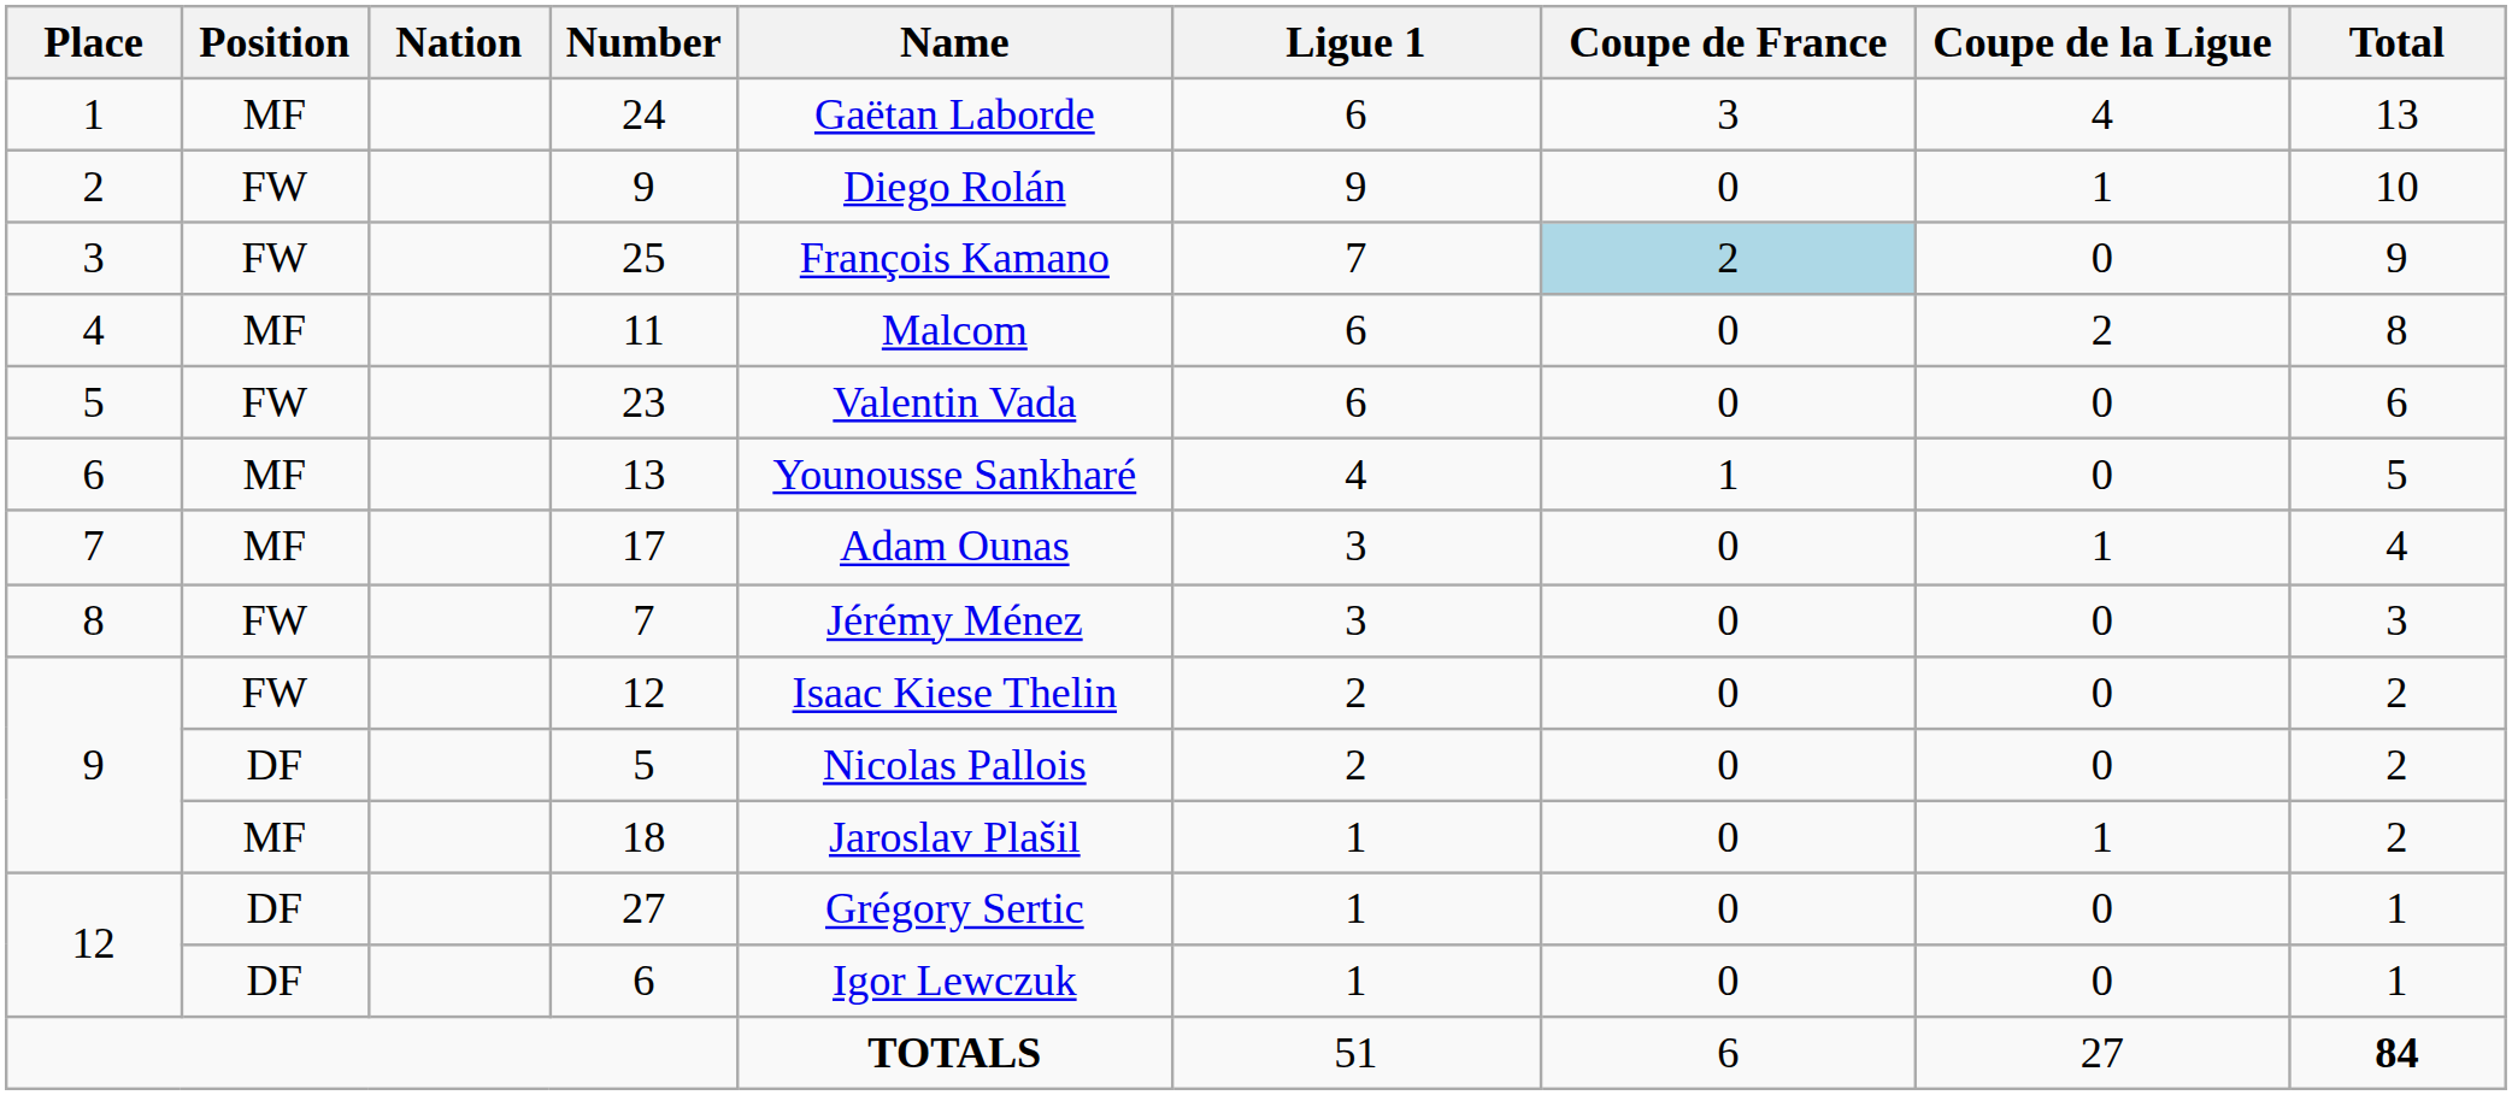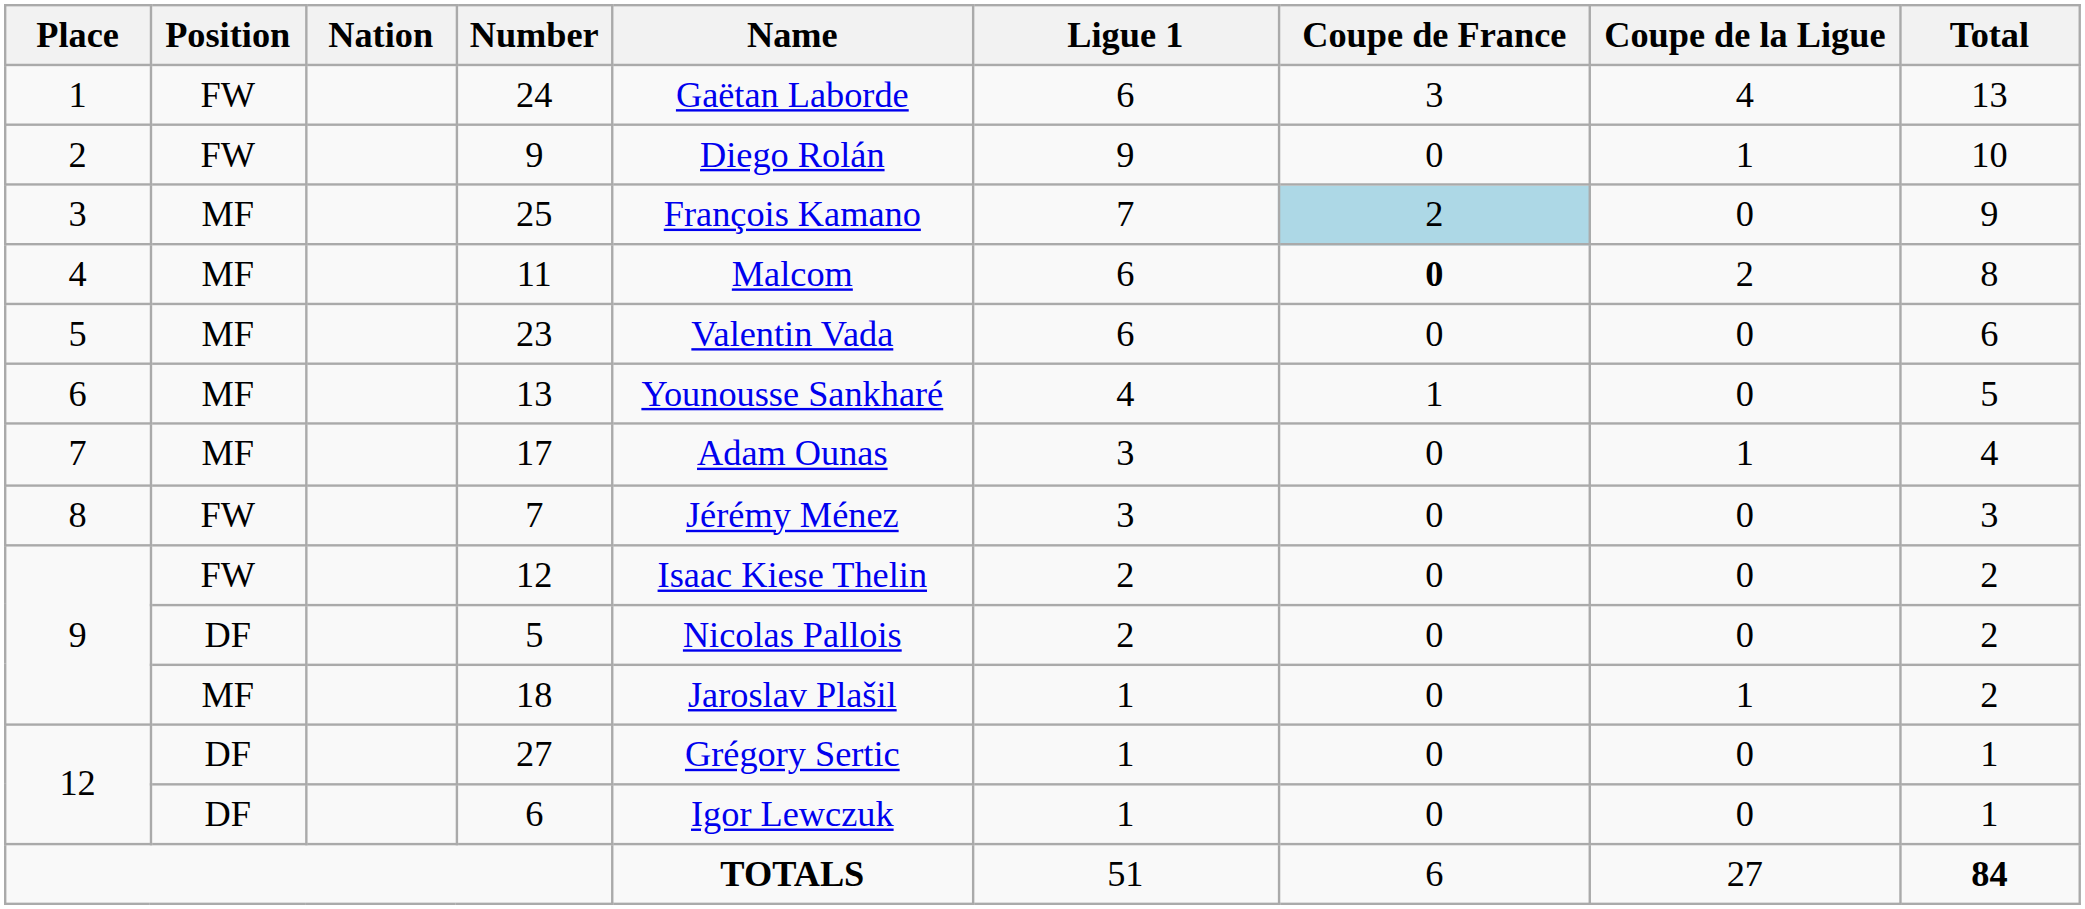24 | Position: MF -> FW
25 | Position: FW -> MF
11 | Coupe de France: normal -> bold
23 | Position: FW -> MF
